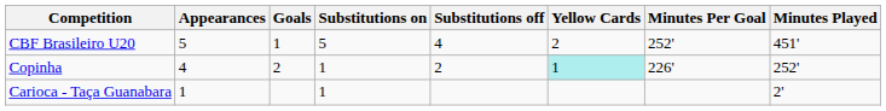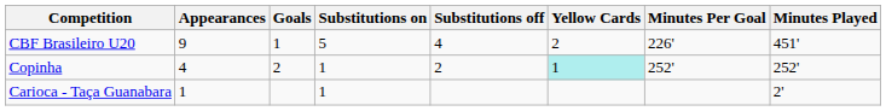CBF Brasileiro U20 | Appearances: 5 -> 9
CBF Brasileiro U20 | Minutes Per Goal: 252' -> 226'
Copinha | Minutes Per Goal: 226' -> 252'
